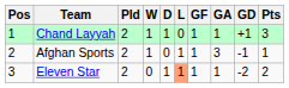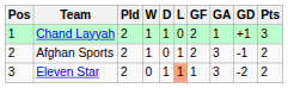Chand Layyah | GF: 1 -> 2
Afghan Sports | GF: 1 -> 2
Afghan Sports | Pts: 1 -> 2
Eleven Star | GA: 1 -> 3
